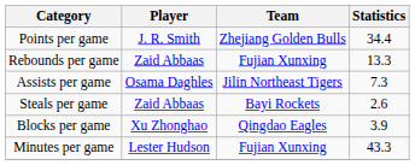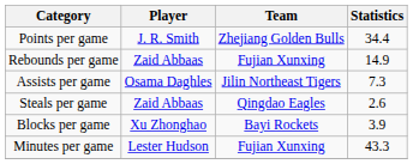Rebounds per game | Statistics: 13.3 -> 14.9
Steals per game | Team: Bayi Rockets -> Qingdao Eagles
Blocks per game | Team: Qingdao Eagles -> Bayi Rockets
